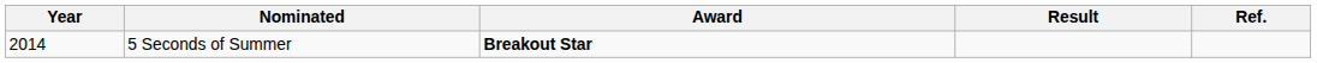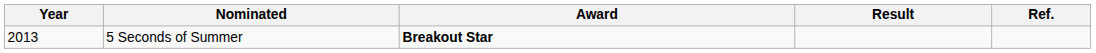5 Seconds of Summer | Year: 2014 -> 2013
